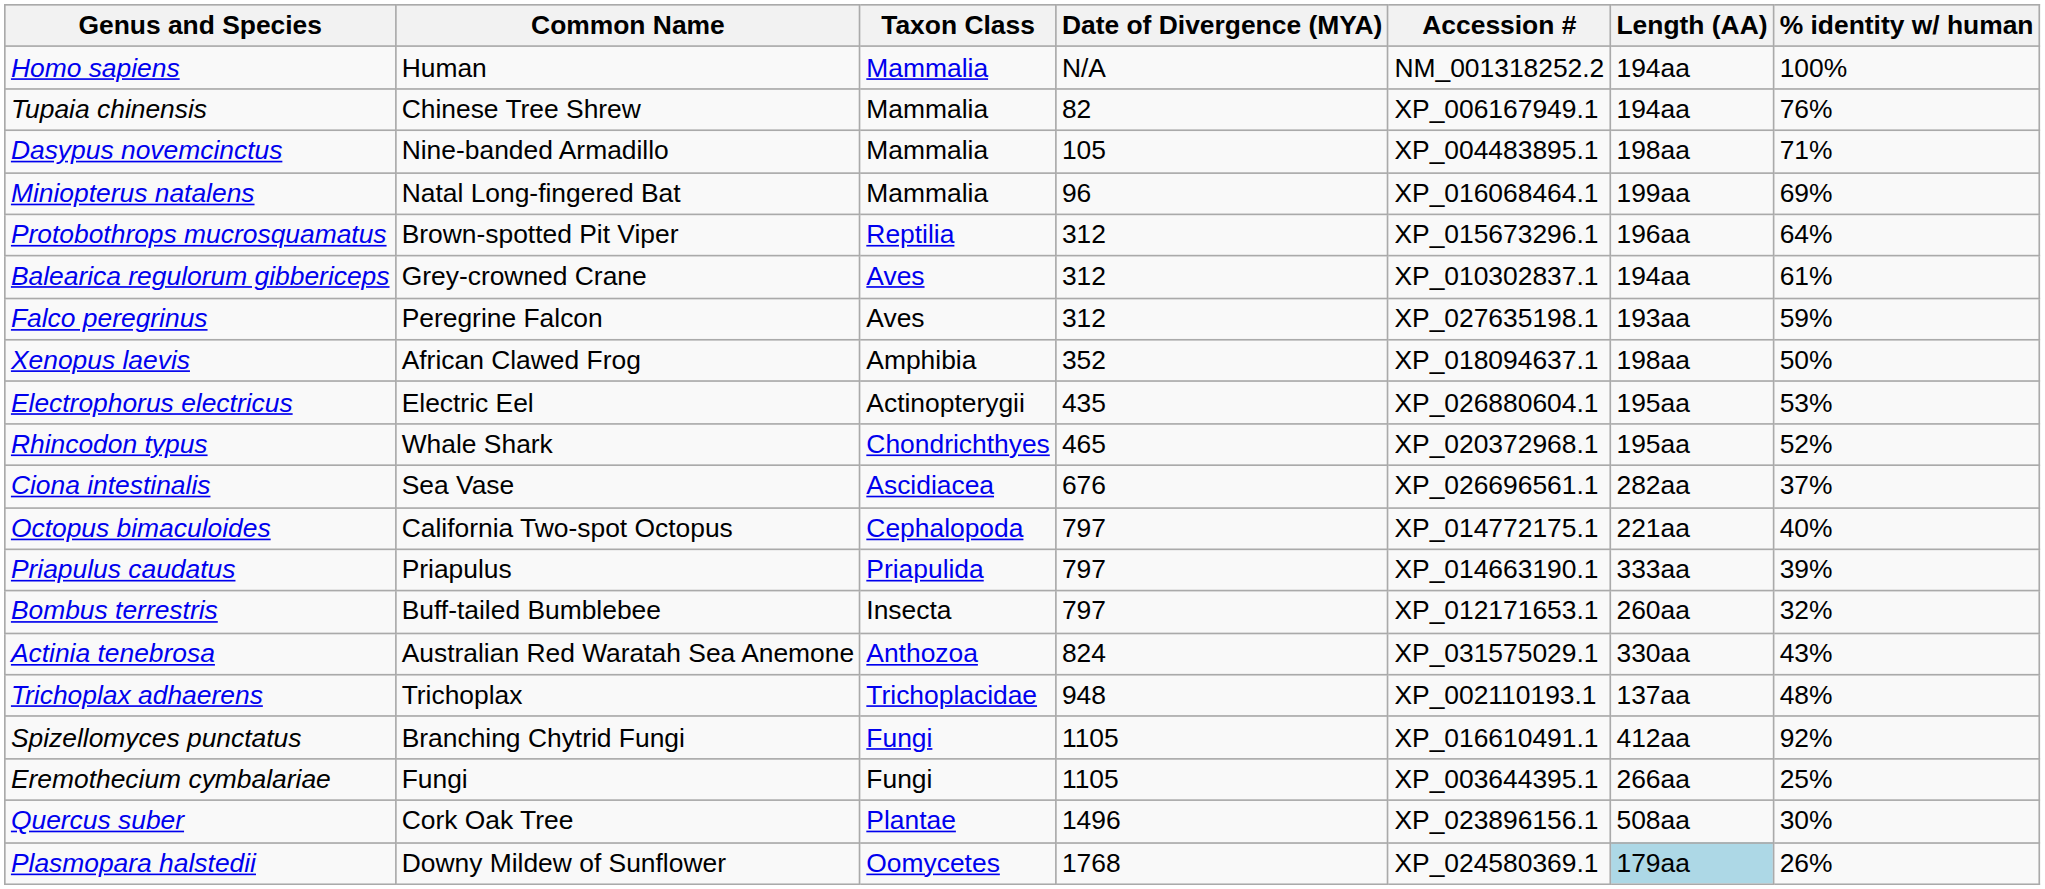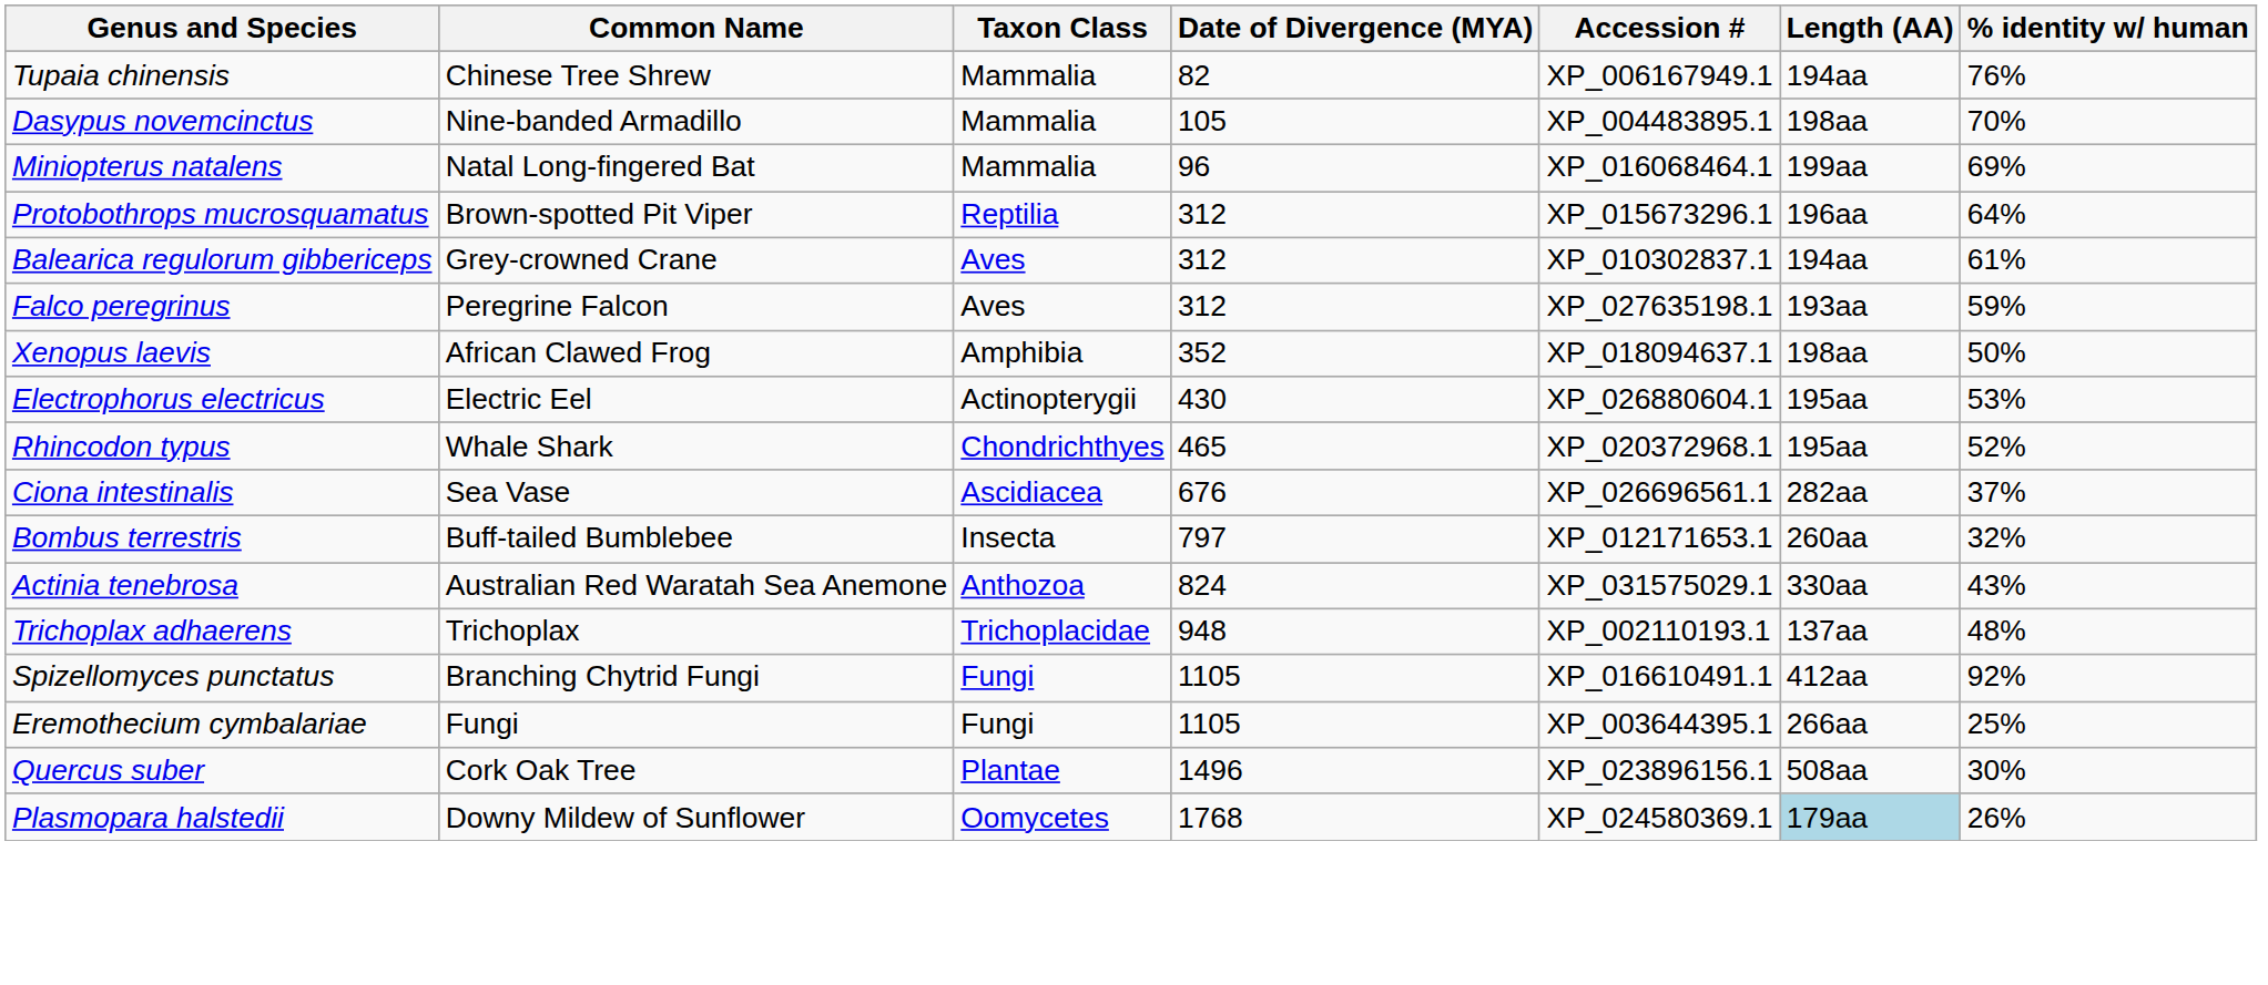- row: Homo sapiens | Human | Mammalia | N/A | NM_001318252.2 | 194aa | 100%
Dasypus novemcinctus | % identity w/ human: 71% -> 70%
Electrophorus electricus | Date of Divergence (MYA): 435 -> 430
- row: Octopus bimaculoides | California Two-spot Octopus | Cephalopoda | 797 | XP_014772175.1 | 221aa | 40%
- row: Priapulus caudatus | Priapulus | Priapulida | 797 | XP_014663190.1 | 333aa | 39%
